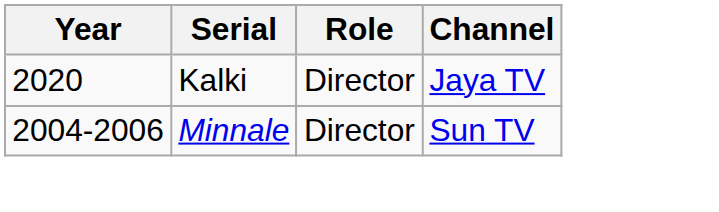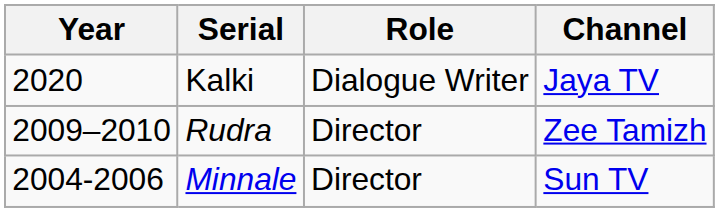Kalki | Role: Director -> Dialogue Writer
+ row: 2009–2010 | Rudra | Director | Zee Tamizh
